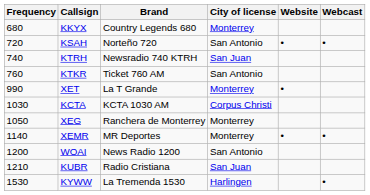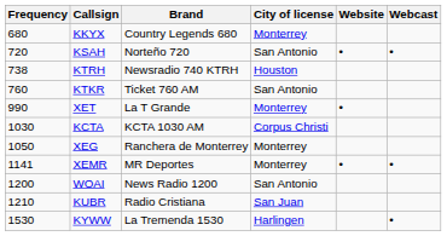KTRH | Frequency: 740 -> 738
KTRH | City of license: San Juan -> Houston
XEMR | Frequency: 1140 -> 1141
